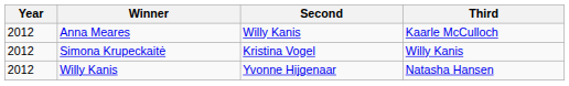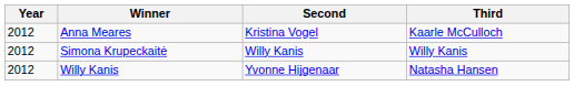Anna Meares | Second: Willy Kanis -> Kristina Vogel
Simona Krupeckaitė | Second: Kristina Vogel -> Willy Kanis
